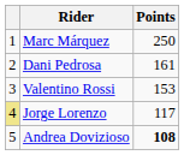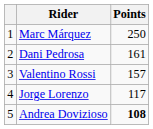Valentino Rossi | Points: 153 -> 157
Jorge Lorenzo | column 1: khaki background -> no background
